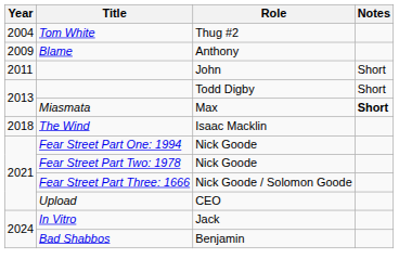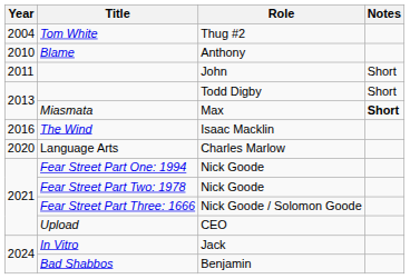Blame | Year: 2009 -> 2010
The Wind | Year: 2018 -> 2016
+ row: 2020 | Language Arts | Charles Marlow
